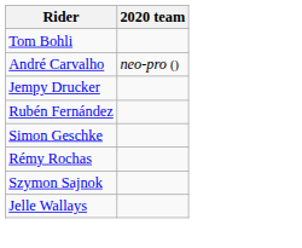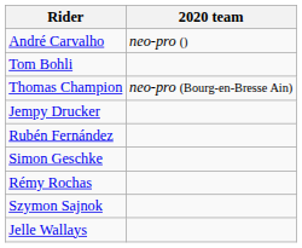rows swapped: Tom Bohli <-> André Carvalho
+ row: Thomas Champion | neo-pro (Bourg-en-Bresse Ain)
